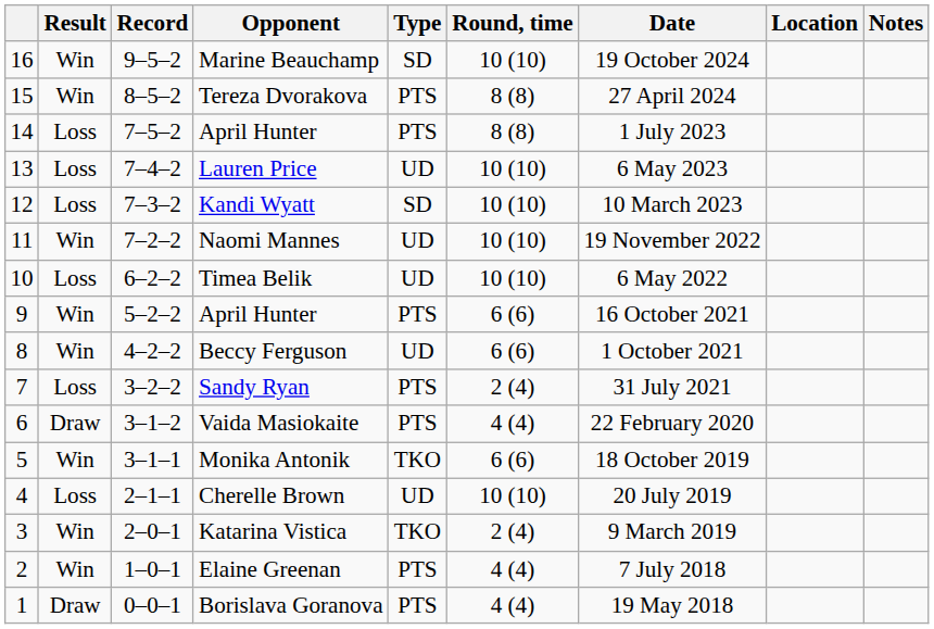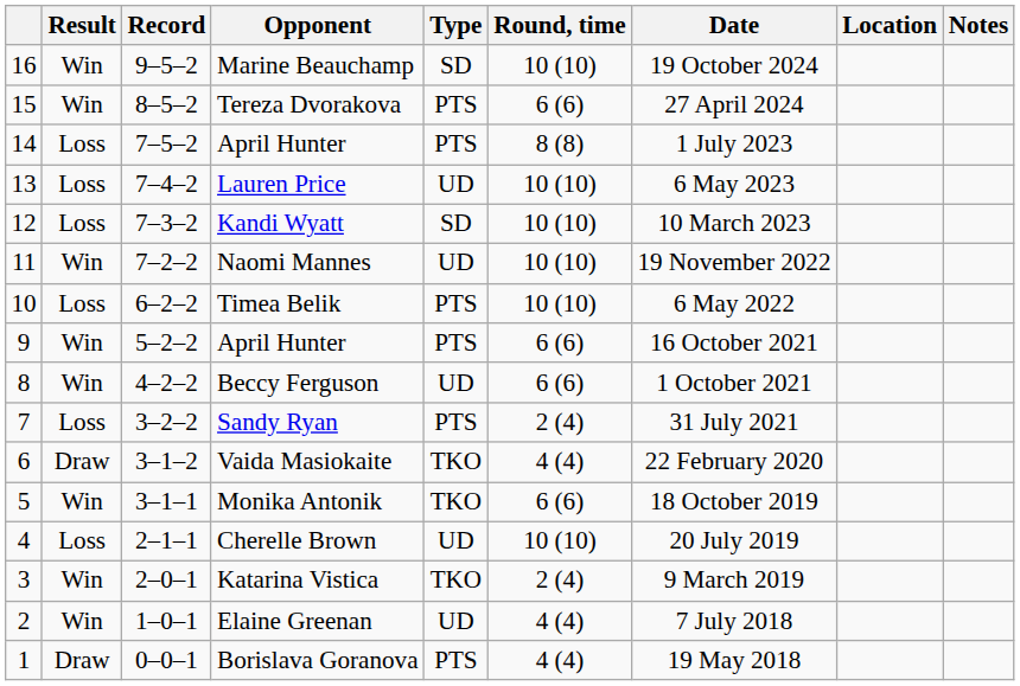Tereza Dvorakova | Round, time: 8 (8) -> 6 (6)
Timea Belik | Type: UD -> PTS
Vaida Masiokaite | Type: PTS -> TKO
Elaine Greenan | Type: PTS -> UD
